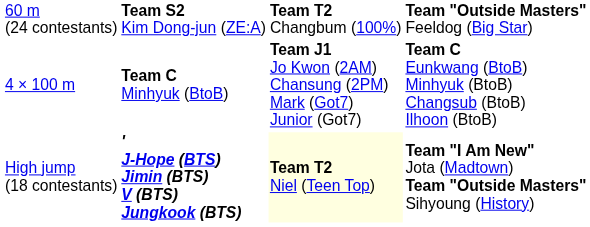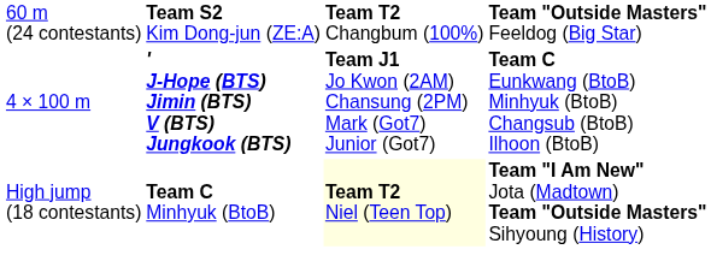4 × 100 m | column 2: Team C Minhyuk (BtoB) -> ' J-Hope (BTS) Jimin (BTS) V (BTS) Jungkook (BTS)
High jump (18 contestants) | column 2: ' J-Hope (BTS) Jimin (BTS) V (BTS) Jungkook (BTS) -> Team C Minhyuk (BtoB)
